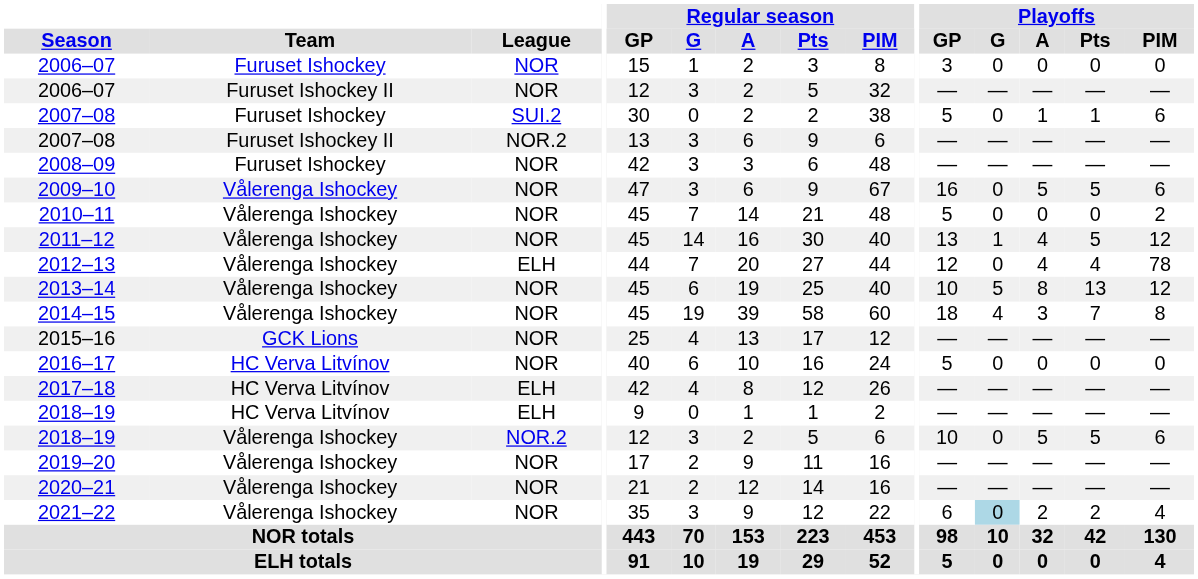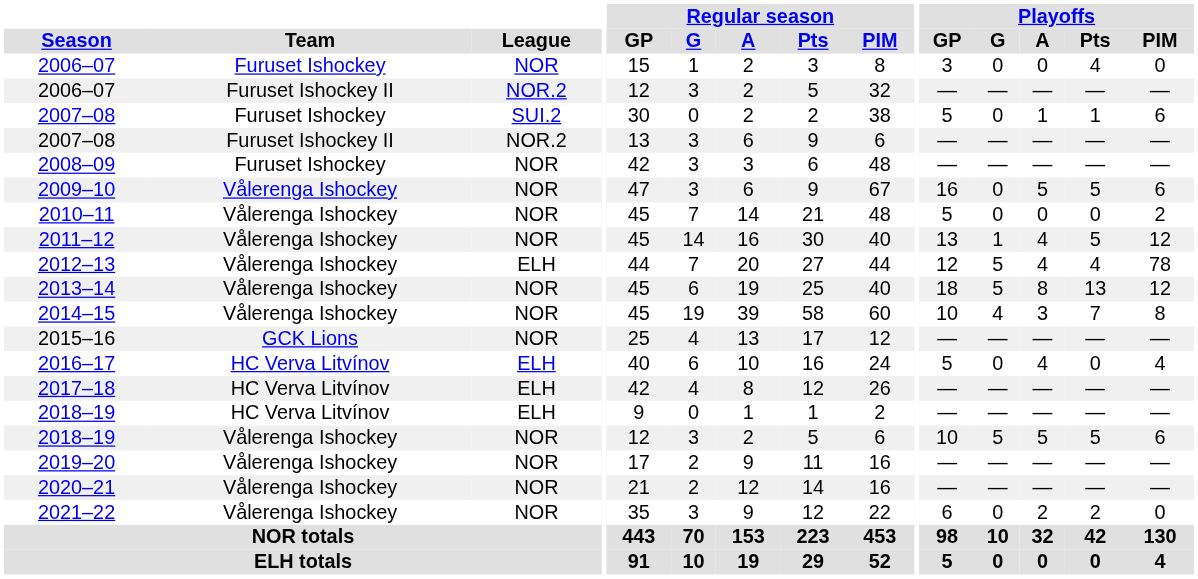2006–07 / Furuset Ishockey | Playoffs / Pts: 0 -> 4
2006–07 / Furuset Ishockey II | League: NOR -> NOR.2
2012–13 | Playoffs / G: 0 -> 5
2013–14 | Playoffs / GP: 10 -> 18
2014–15 | Playoffs / GP: 18 -> 10
2016–17 | League: NOR -> ELH
2016–17 | Playoffs / A: 0 -> 4
2016–17 | Playoffs / PIM: 0 -> 4
2018–19 / Vålerenga Ishockey | League: NOR.2 -> NOR
2018–19 / Vålerenga Ishockey | Playoffs / G: 0 -> 5
2021–22 | Playoffs / G: lightblue background -> no background
2021–22 | Playoffs / PIM: 4 -> 0
